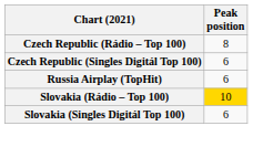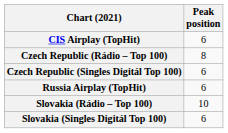+ row: CIS Airplay (TopHit) | 6
Slovakia (Rádio – Top 100) | Peak position: gold background -> no background
